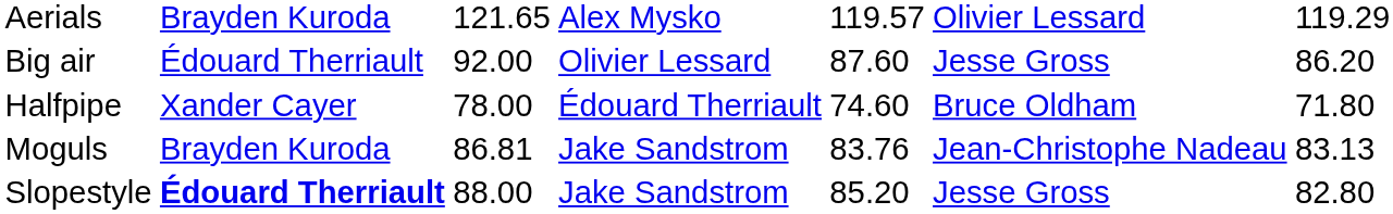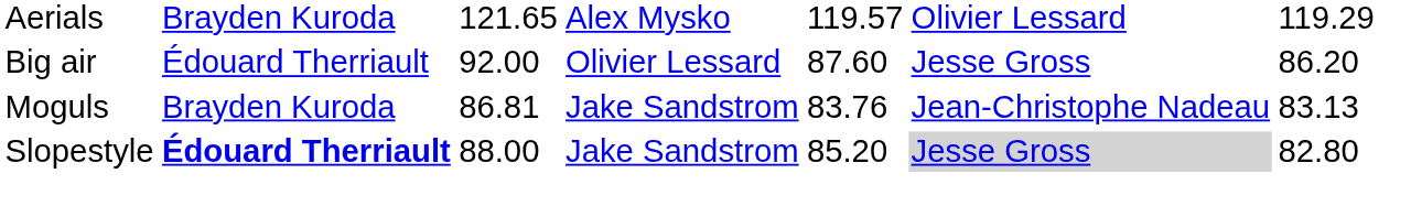- row: Halfpipe | Xander Cayer | 78.00 | Édouard Therriault | 74.60 | Bruce Oldham | 71.80
Slopestyle | column 6: no background -> lightgrey background
